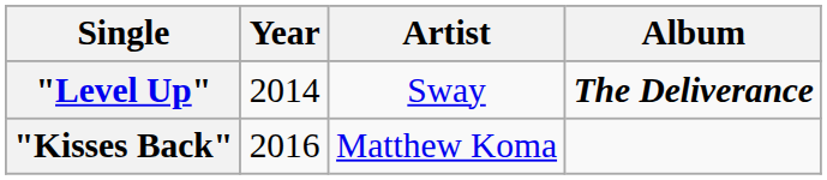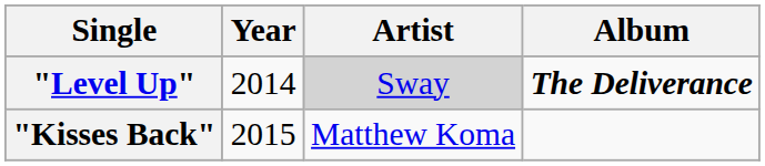"Level Up" | Artist: no background -> lightgrey background
"Kisses Back" | Year: 2016 -> 2015
